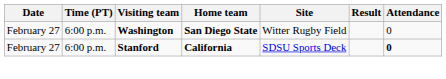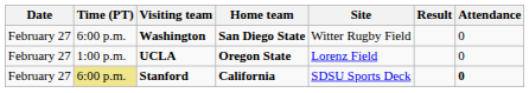+ row: February 27 | 1:00 p.m. | UCLA | Oregon State | Lorenz Field | 0
Stanford | Time (PT): no background -> khaki background
